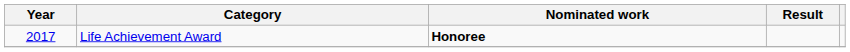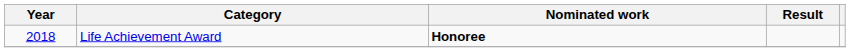Life Achievement Award | Year: 2017 -> 2018
